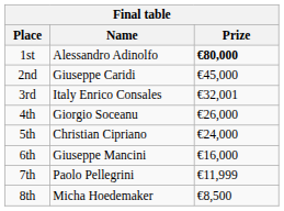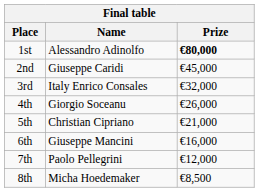3rd | Prize: €32,001 -> €32,000
5th | Prize: €24,000 -> €21,000
7th | Prize: €11,999 -> €12,000
